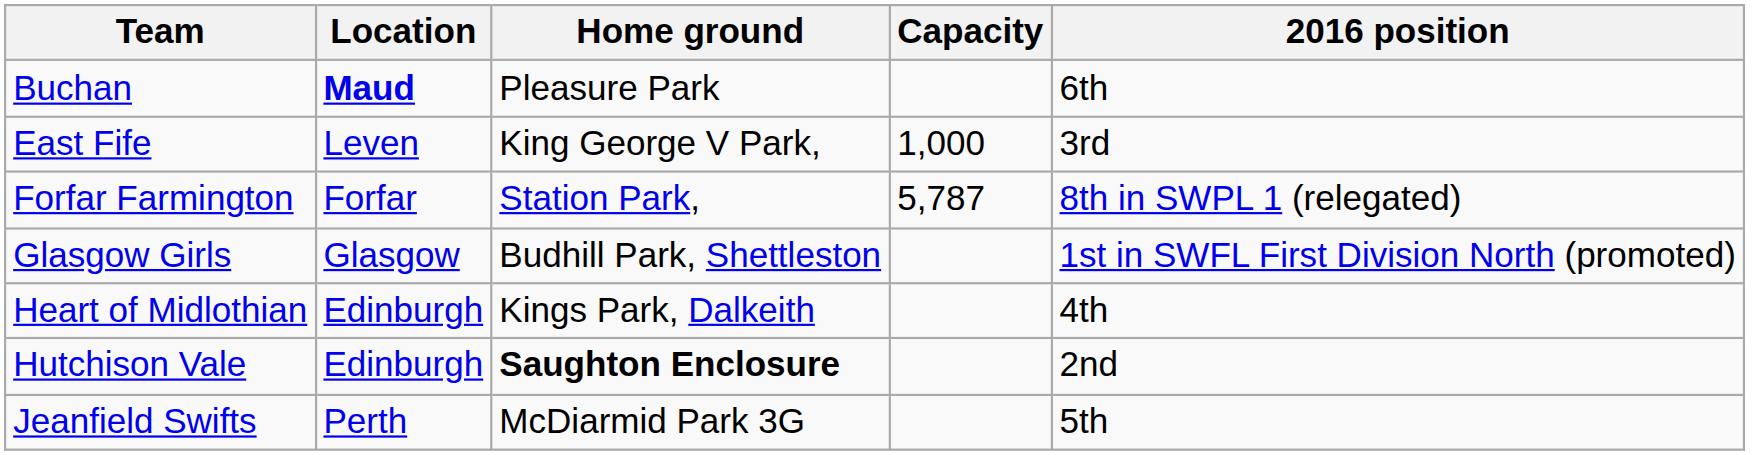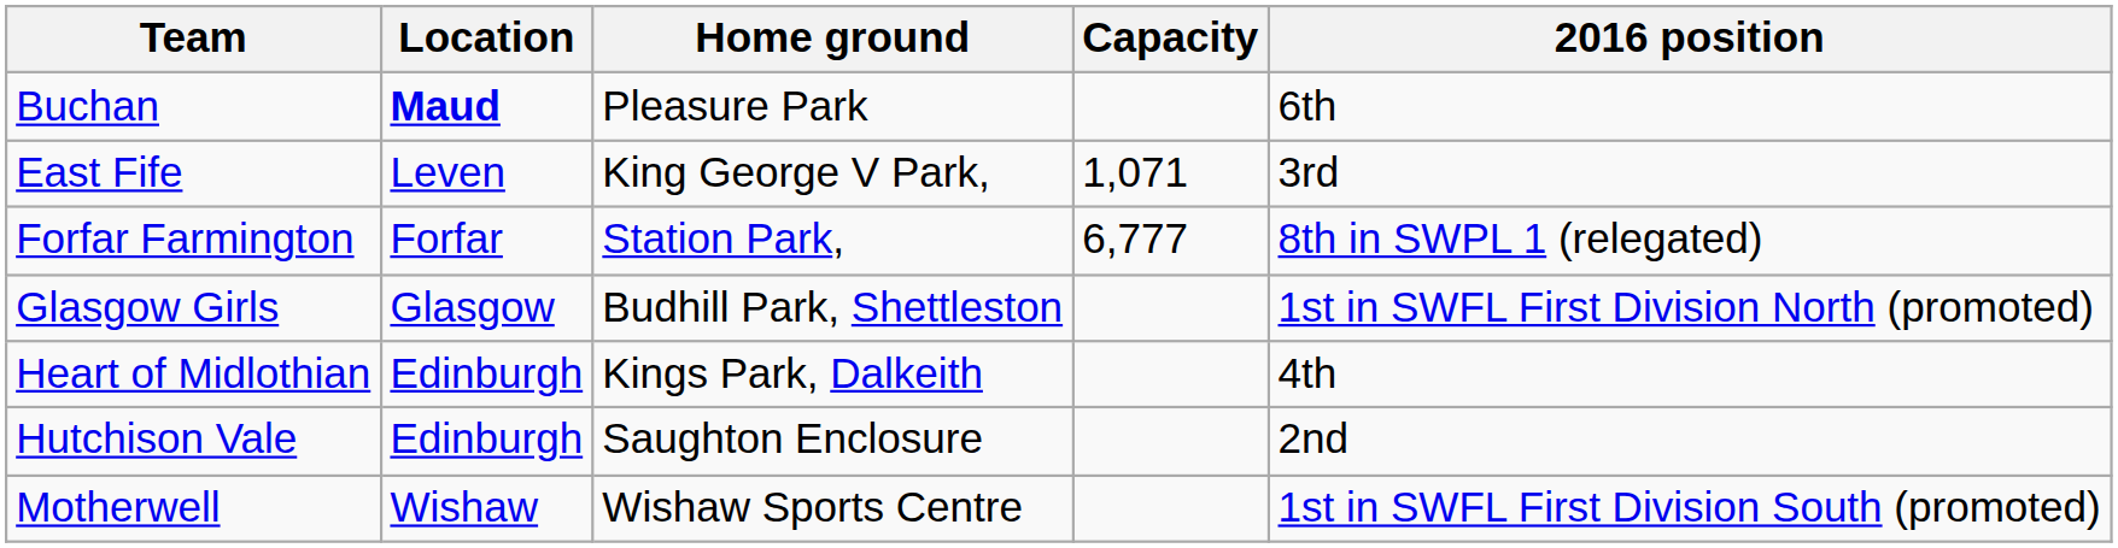East Fife | Capacity: 1,000 -> 1,071
Forfar Farmington | Capacity: 5,787 -> 6,777
Hutchison Vale | Home ground: bold -> normal
+ row: Motherwell | Wishaw | Wishaw Sports Centre | 1st in SWFL First Division South (promoted)
- row: Jeanfield Swifts | Perth | McDiarmid Park 3G | 5th
